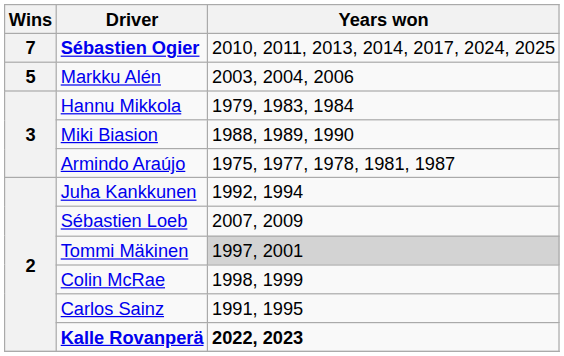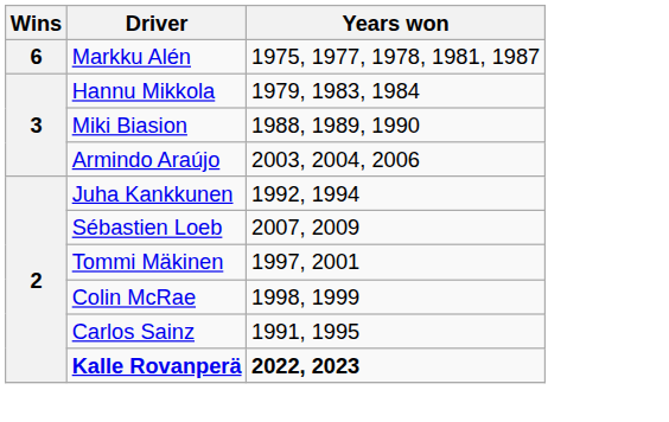- row: 7 | Sébastien Ogier | 2010, 2011, 2013, 2014, 2017, 2024, 2025
Markku Alén | Wins: 5 -> 6
Markku Alén | Years won: 2003, 2004, 2006 -> 1975, 1977, 1978, 1981, 1987
Armindo Araújo | Years won: 1975, 1977, 1978, 1981, 1987 -> 2003, 2004, 2006
Tommi Mäkinen | Years won: lightgrey background -> no background
